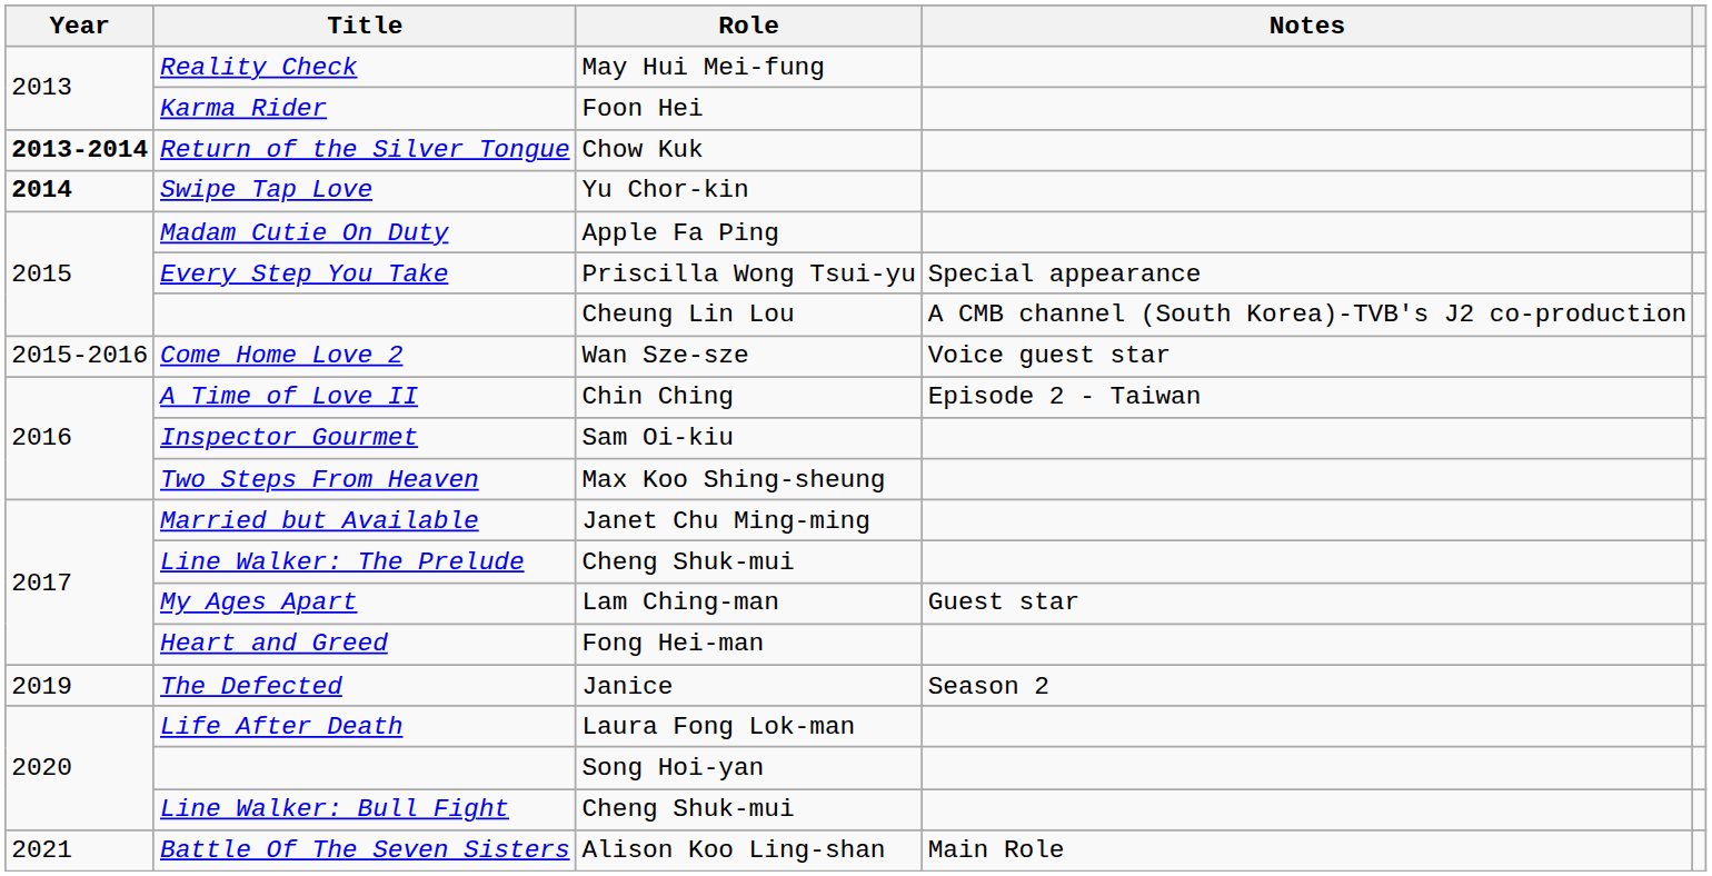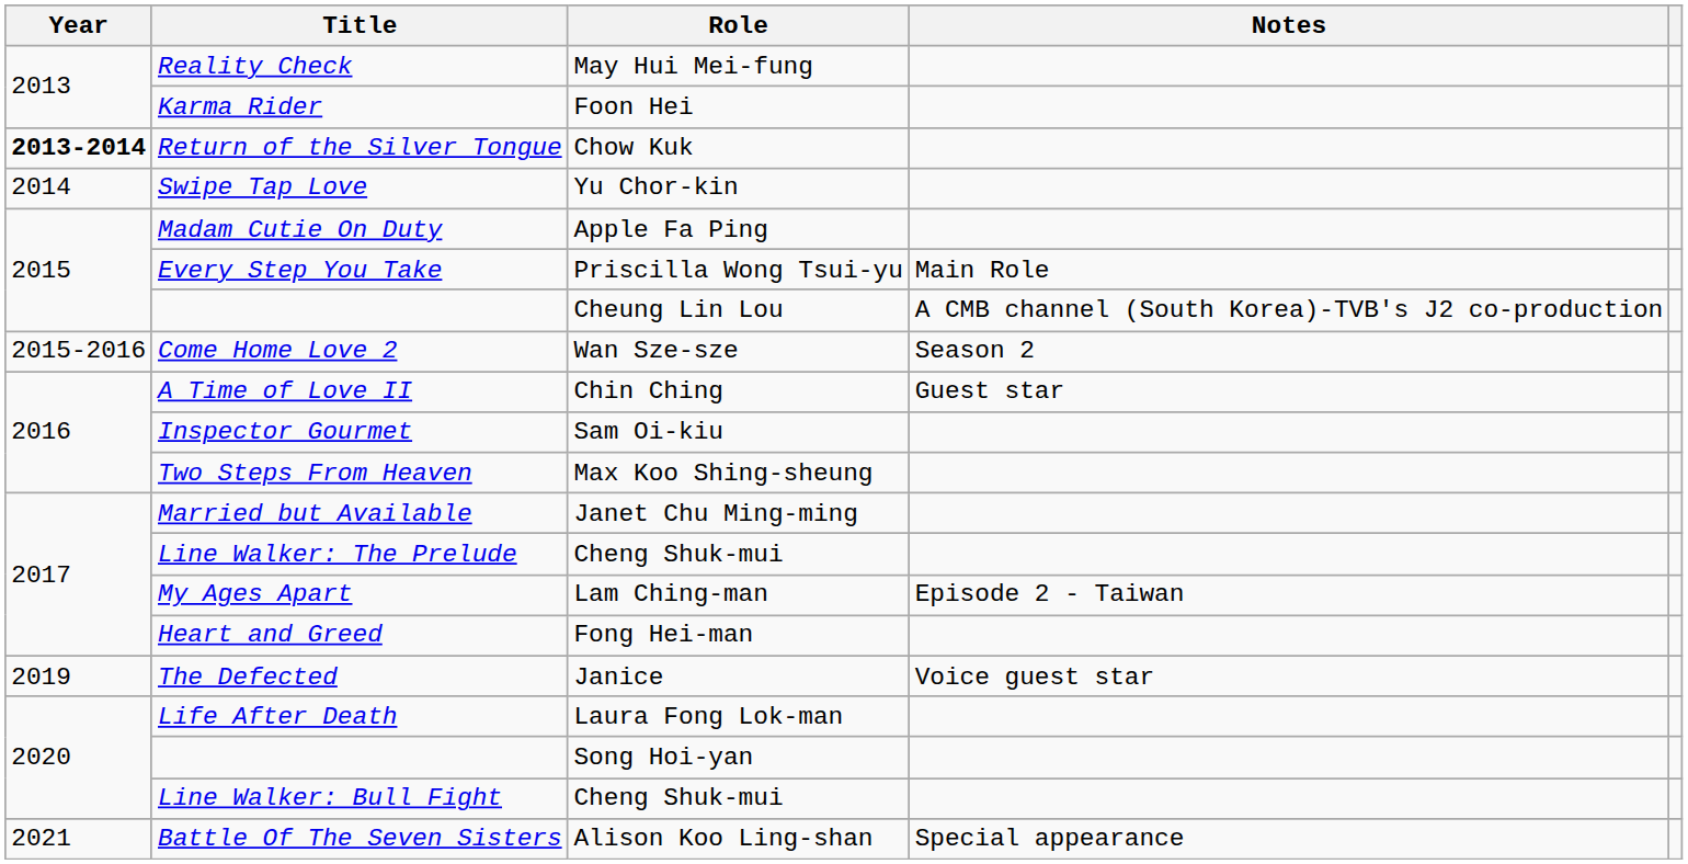Swipe Tap Love | Year: bold -> normal
Every Step You Take | Notes: Special appearance -> Main Role
Come Home Love 2 | Notes: Voice guest star -> Season 2
A Time of Love II | Notes: Episode 2 - Taiwan -> Guest star
My Ages Apart | Notes: Guest star -> Episode 2 - Taiwan
The Defected | Notes: Season 2 -> Voice guest star
Battle Of The Seven Sisters | Notes: Main Role -> Special appearance
